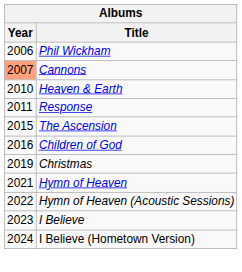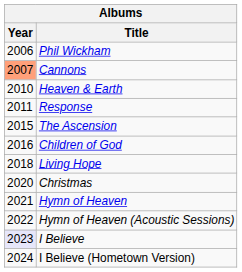+ row: 2018 | Living Hope
Christmas | Year: 2019 -> 2020
I Believe | Year: no background -> lavender background
